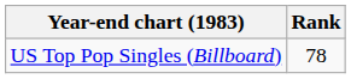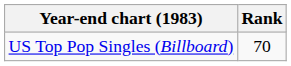US Top Pop Singles (Billboard) | Rank: 78 -> 70
